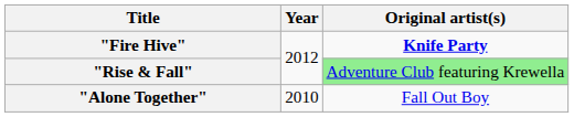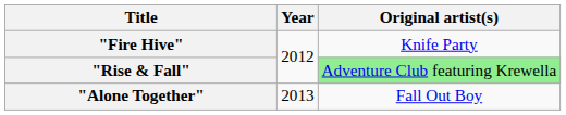"Fire Hive" | Original artist(s): bold -> normal
"Alone Together" | Year: 2010 -> 2013
